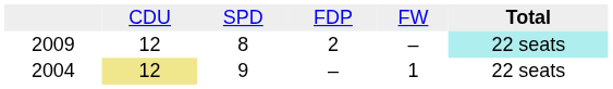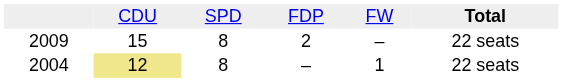2009 | column 2: 12 -> 15
2009 | column 6: paleturquoise background -> no background
2004 | column 3: 9 -> 8
